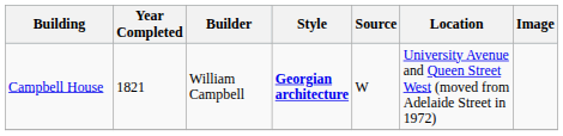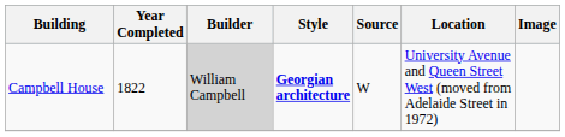Campbell House | Year Completed: 1821 -> 1822
Campbell House | Builder: no background -> lightgrey background
